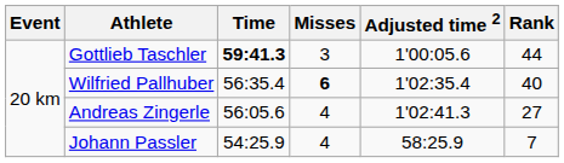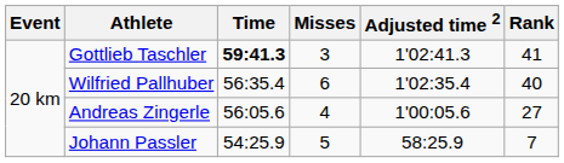Gottlieb Taschler | Adjusted time 2: 1'00:05.6 -> 1'02:41.3
Gottlieb Taschler | Rank: 44 -> 41
Wilfried Pallhuber | Misses: bold -> normal
Andreas Zingerle | Adjusted time 2: 1'02:41.3 -> 1'00:05.6
Johann Passler | Misses: 4 -> 5
